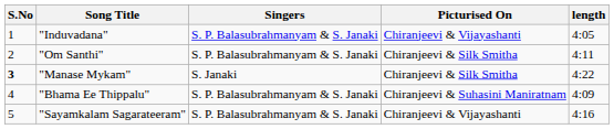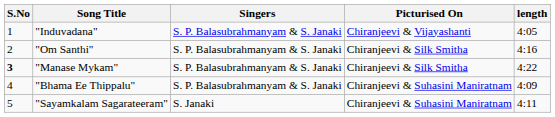"Om Santhi" | length: 4:11 -> 4:16
"Manase Mykam" | Singers: S. Janaki -> S. P. Balasubrahmanyam & S. Janaki
"Sayamkalam Sagarateeram" | Singers: S. P. Balasubrahmanyam & S. Janaki -> S. Janaki
"Sayamkalam Sagarateeram" | Picturised On: Chiranjeevi & Vijayashanti -> Chiranjeevi & Suhasini Maniratnam
"Sayamkalam Sagarateeram" | length: 4:16 -> 4:11
